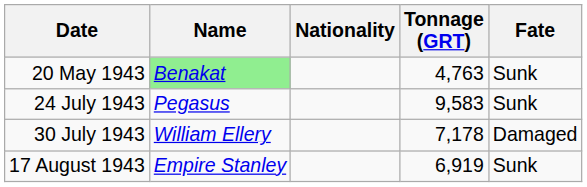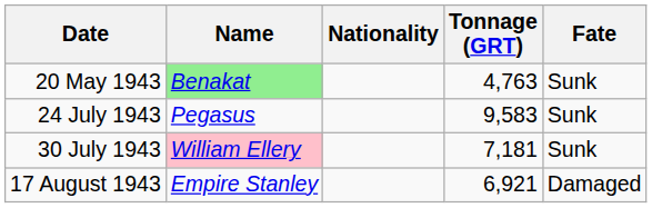30 July 1943 | Name: no background -> pink background
30 July 1943 | Tonnage (GRT): 7,178 -> 7,181
30 July 1943 | Fate: Damaged -> Sunk
17 August 1943 | Tonnage (GRT): 6,919 -> 6,921
17 August 1943 | Fate: Sunk -> Damaged
